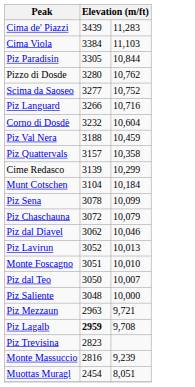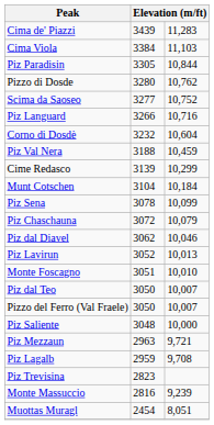- row: Piz Quattervals | 3157 | 10,358
+ row: Pizzo del Ferro (Val Fraele) | 3050 | 10,007
Piz Lagalb | column 2: bold -> normal
